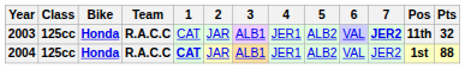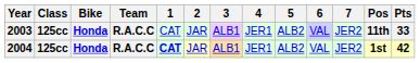2003 | 7: bold -> normal
2003 | Pts: 32 -> 33
2004 | Pts: 88 -> 42
